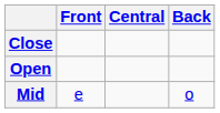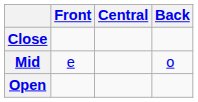rows swapped: Mid <-> Open
